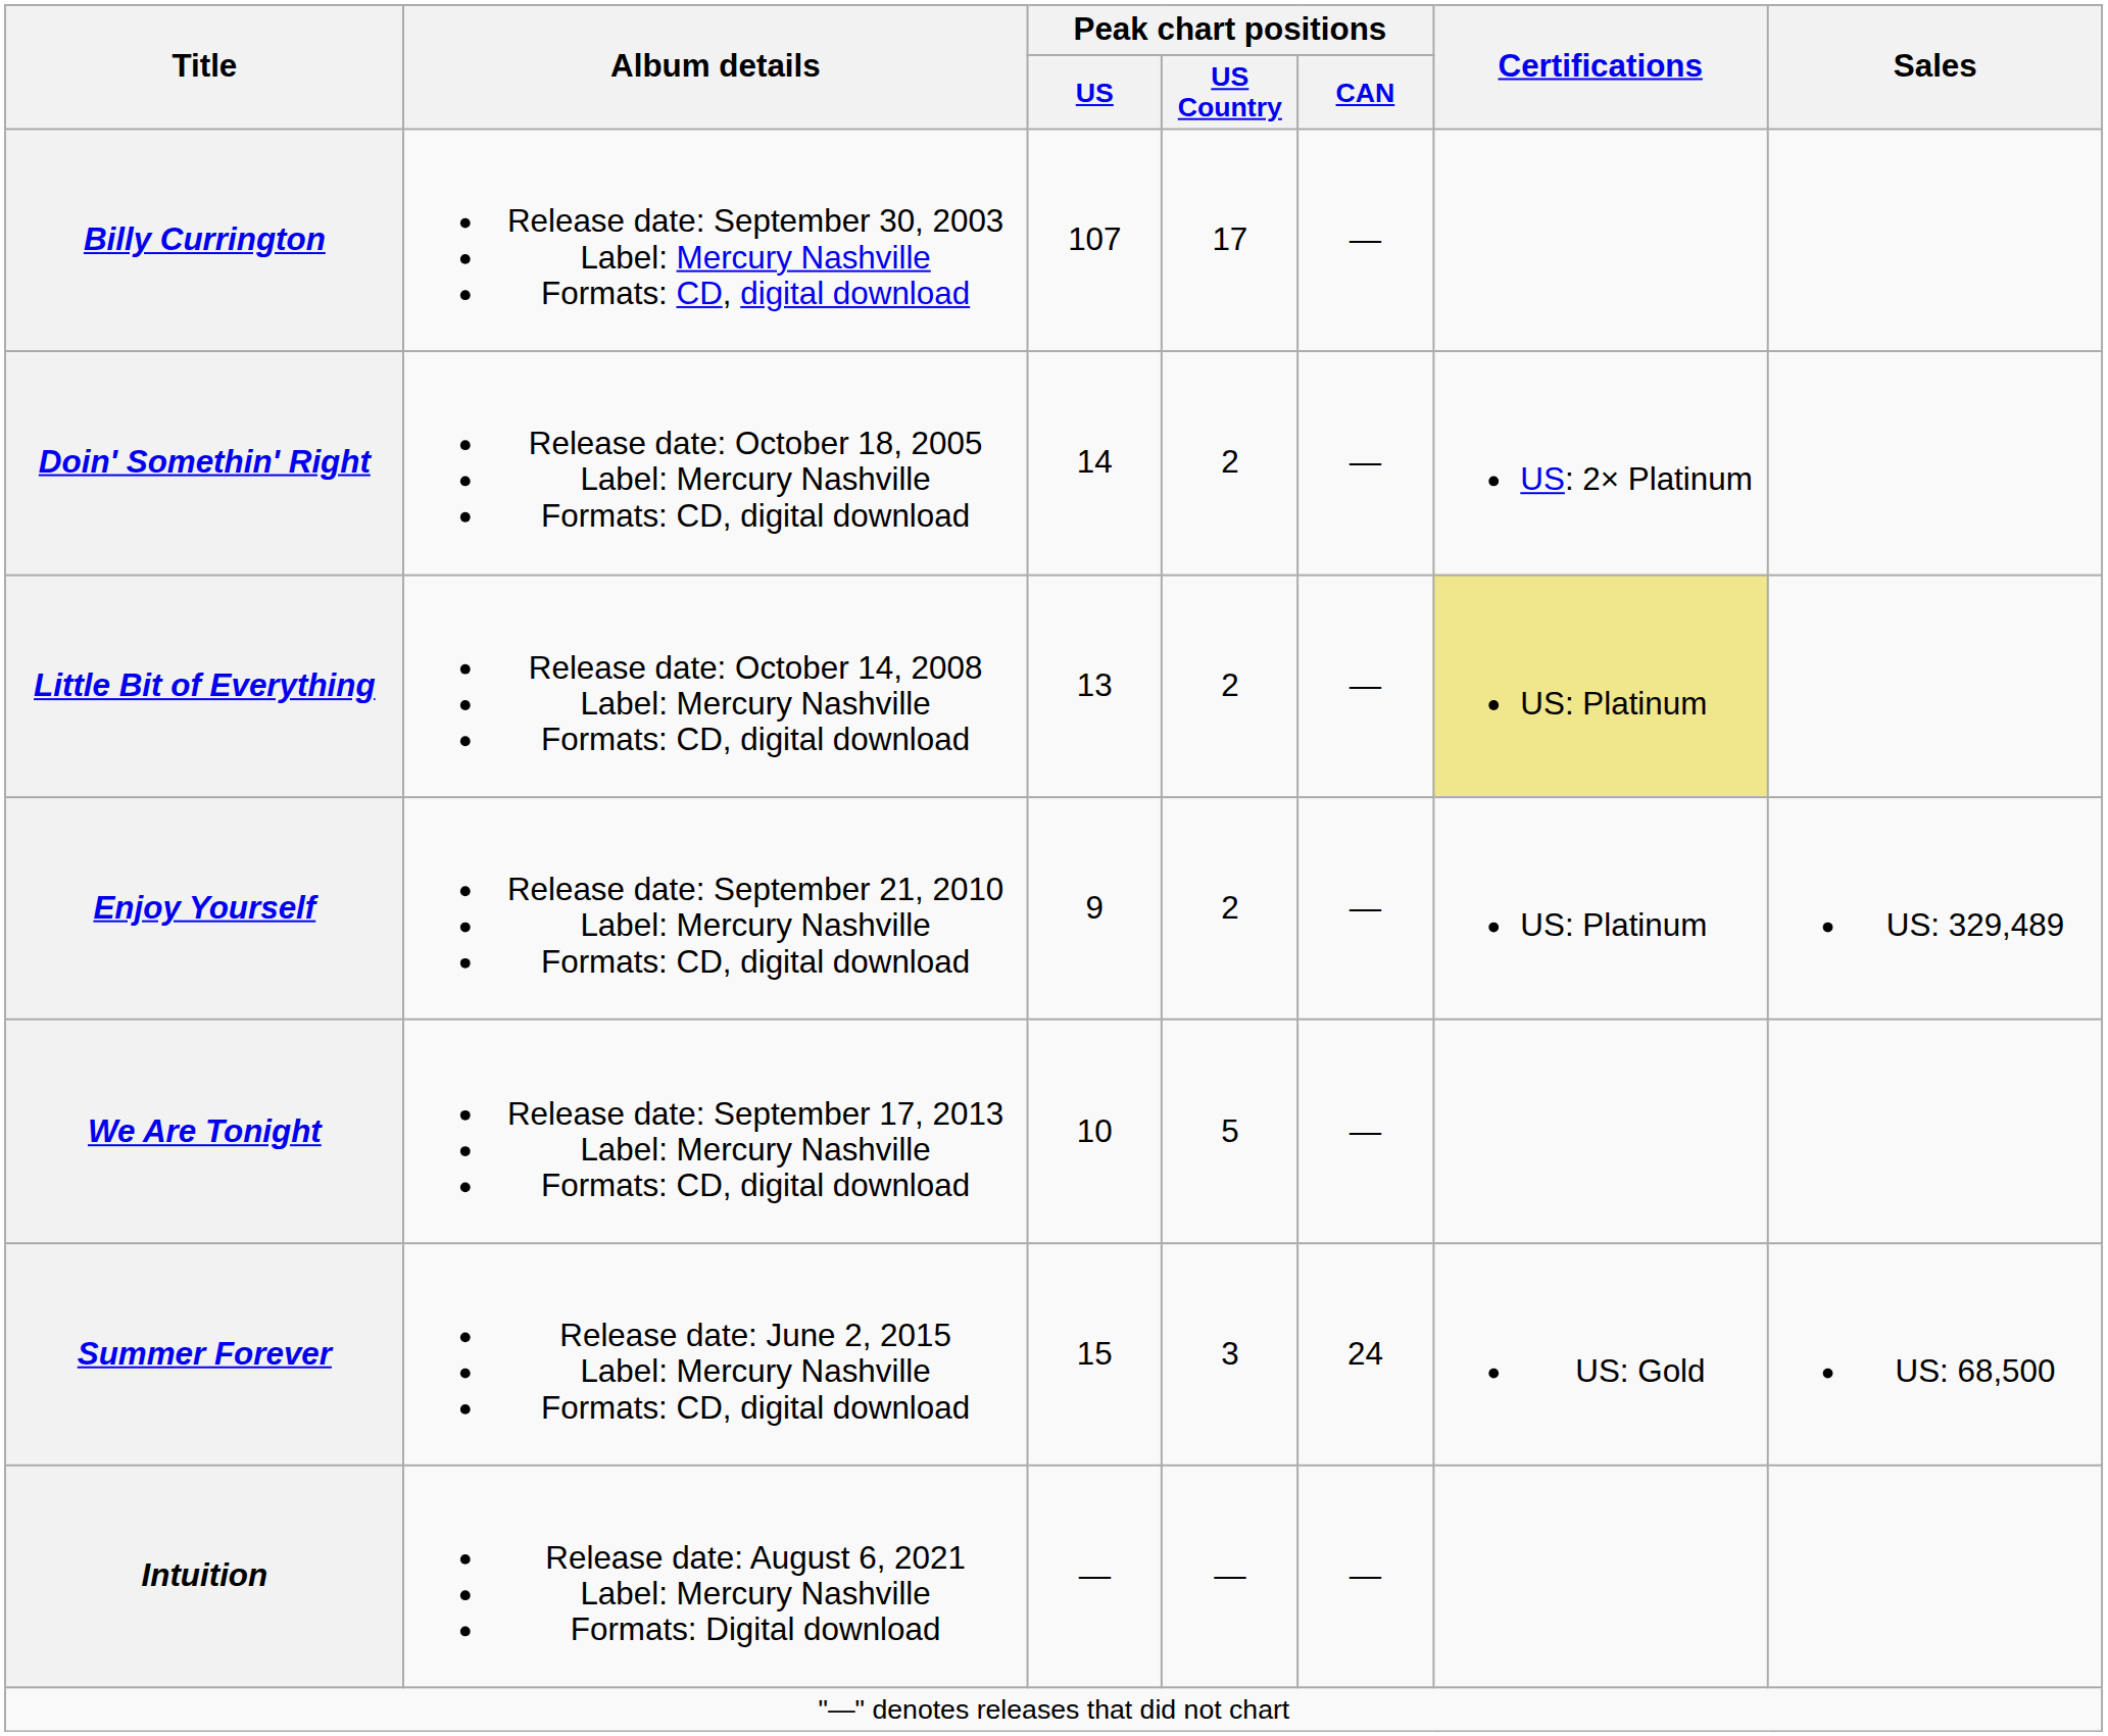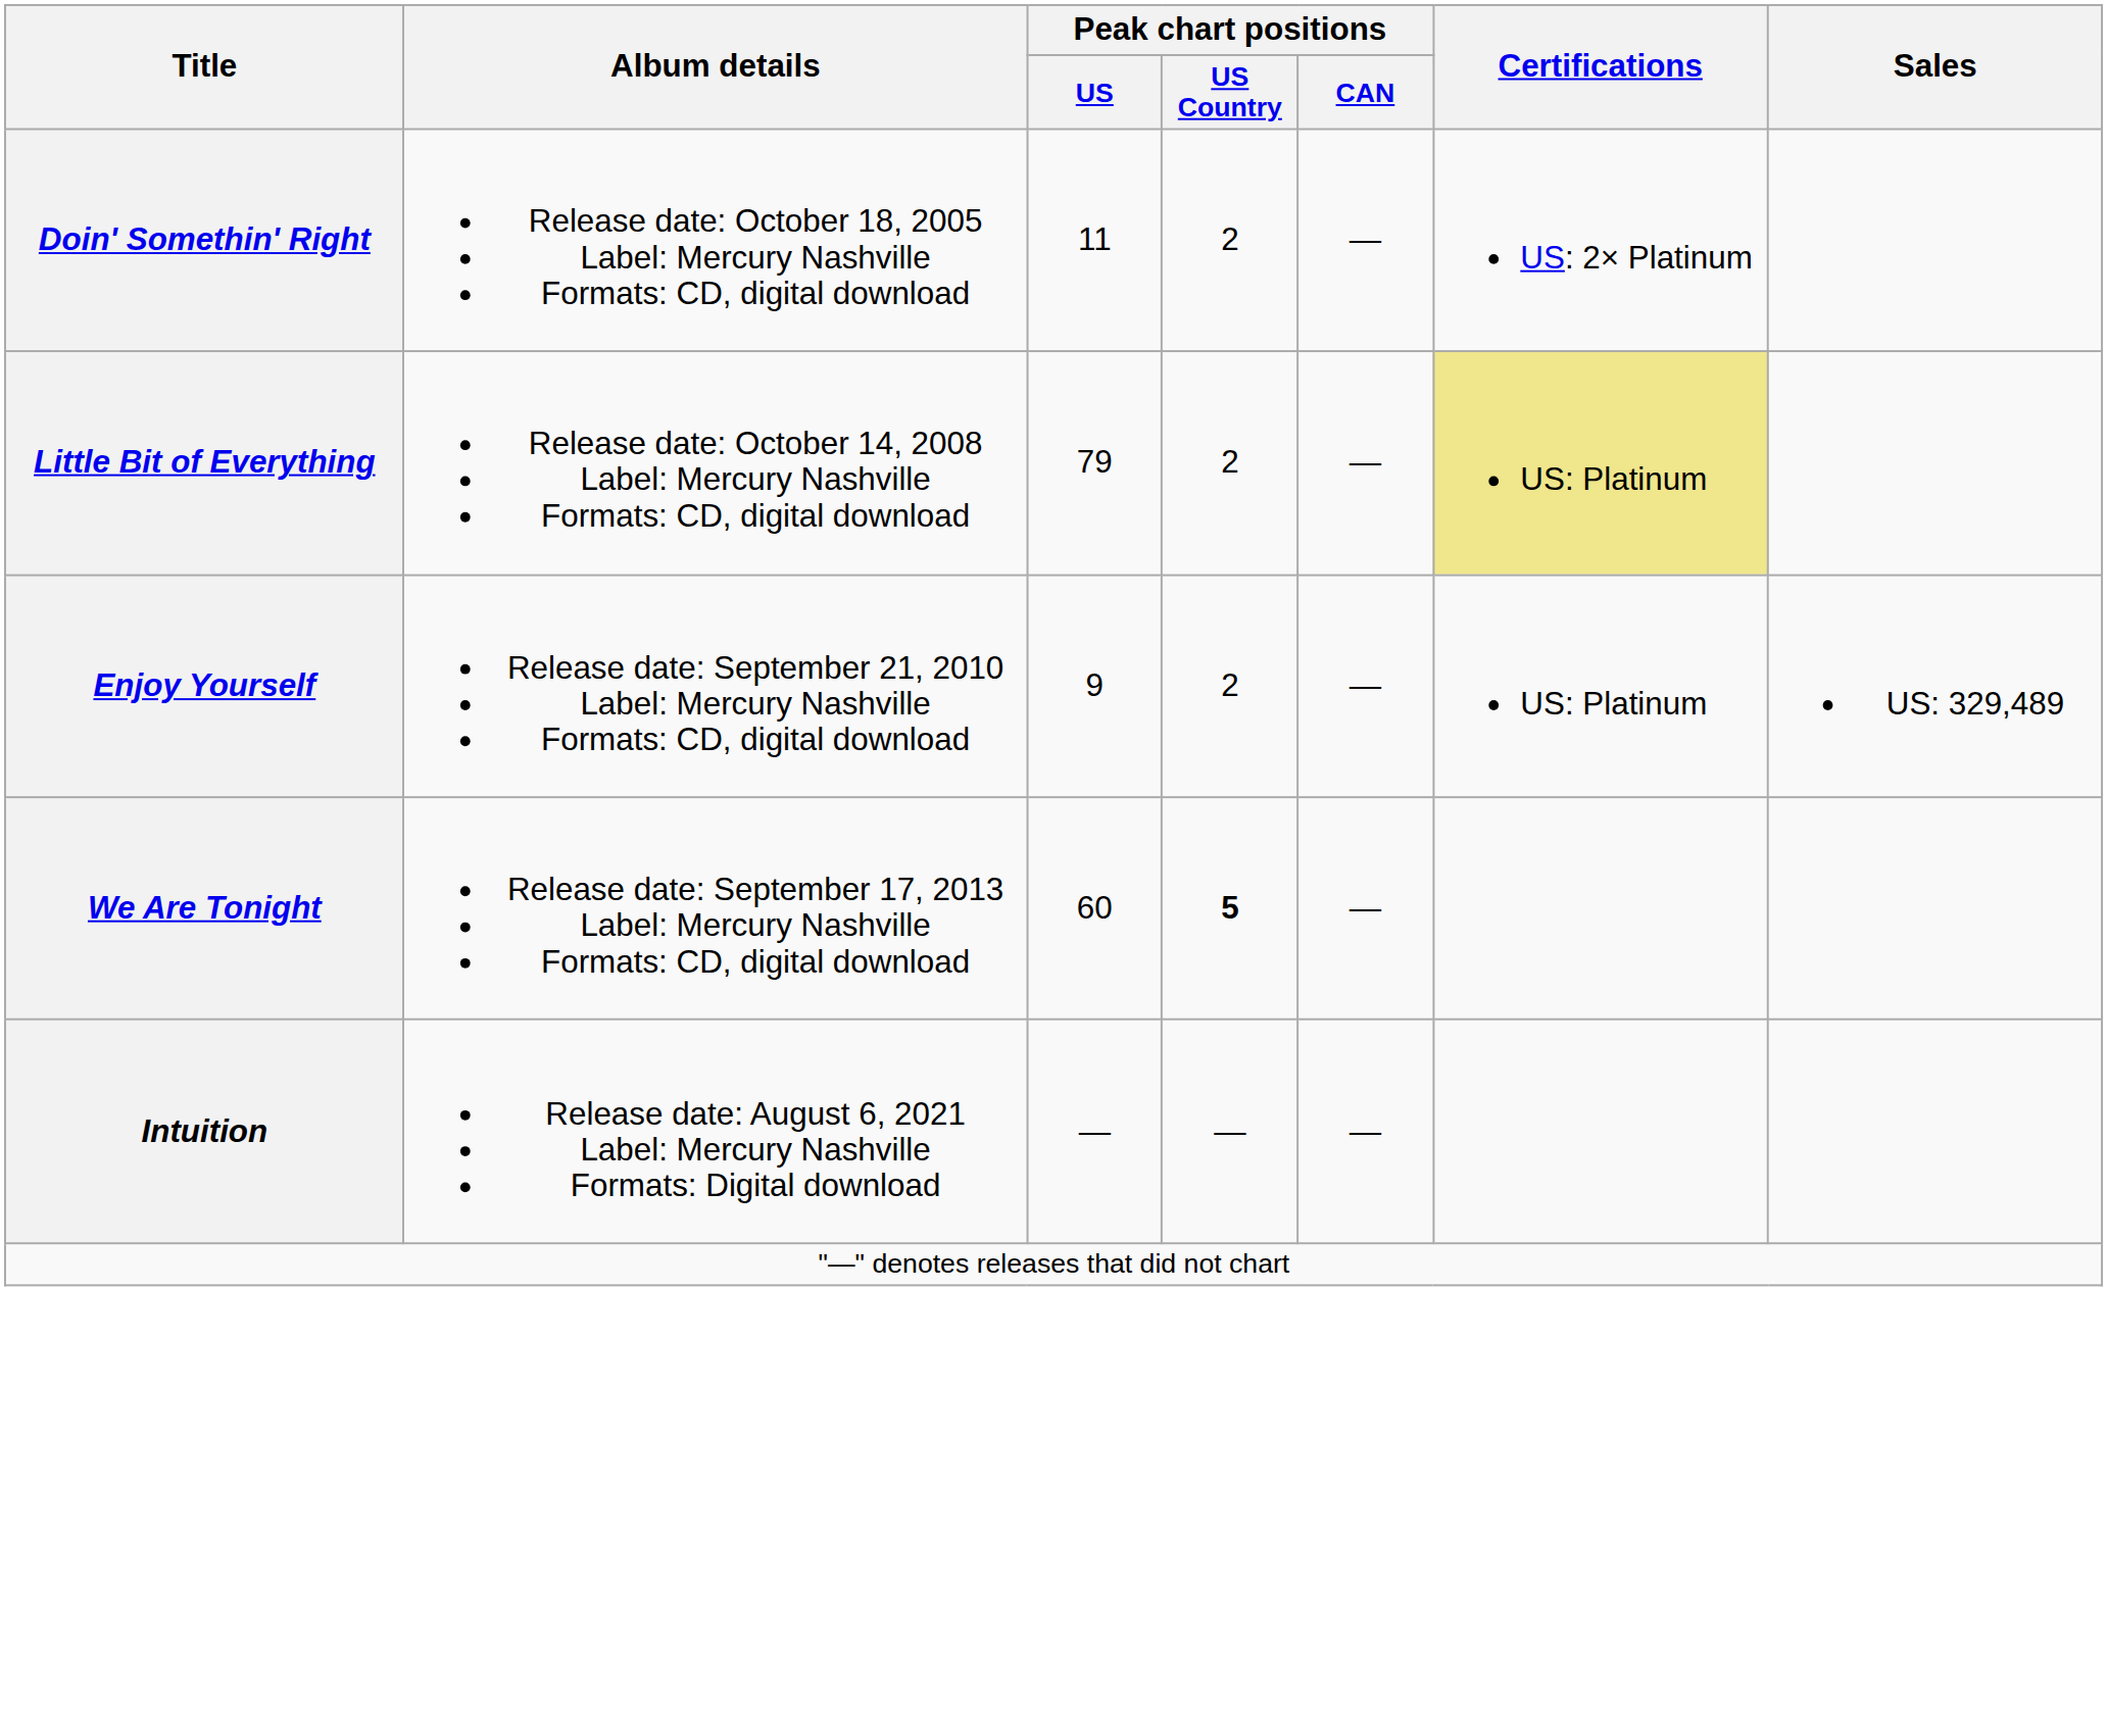- row: Billy Currington | Release date: September 30, 2003 Label: Mercury Nashville Formats: CD, digital download | 107 | 17 | —
Doin' Somethin' Right | Peak chart positions / US: 14 -> 11
Little Bit of Everything | Peak chart positions / US: 13 -> 79
We Are Tonight | Peak chart positions / US: 10 -> 60
We Are Tonight | Peak chart positions / US Country: normal -> bold
- row: Summer Forever | Release date: June 2, 2015 Label: Mercury Nashville Formats: CD, digital download | 15 | 3 | 24 | US: Gold | US: 68,500
